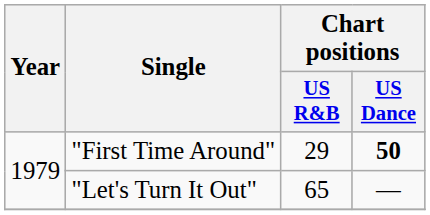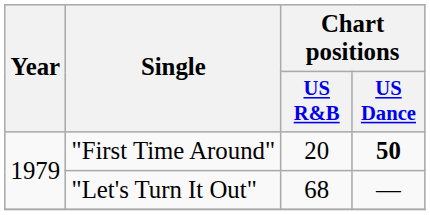"First Time Around" | Chart positions / US R&B: 29 -> 20
"Let's Turn It Out" | Chart positions / US R&B: 65 -> 68
